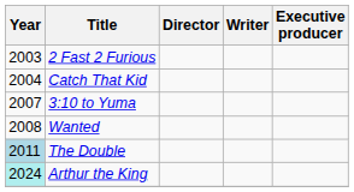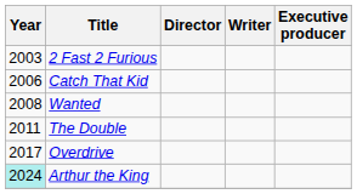Catch That Kid | Year: 2004 -> 2006
- row: 2007 | 3:10 to Yuma
The Double | Year: lightblue background -> no background
+ row: 2017 | Overdrive
